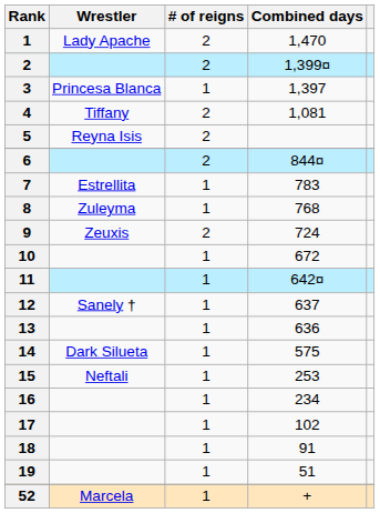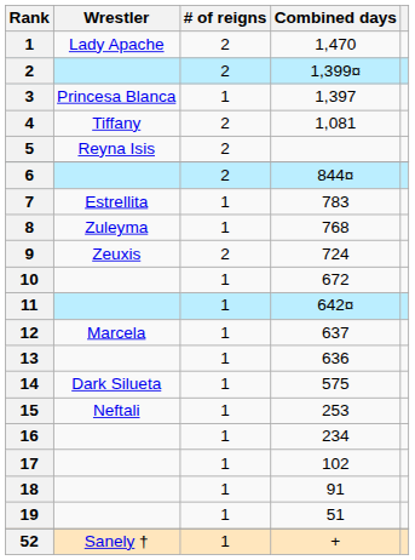12 | Wrestler: Sanely † -> Marcela
52 | Wrestler: Marcela -> Sanely †
